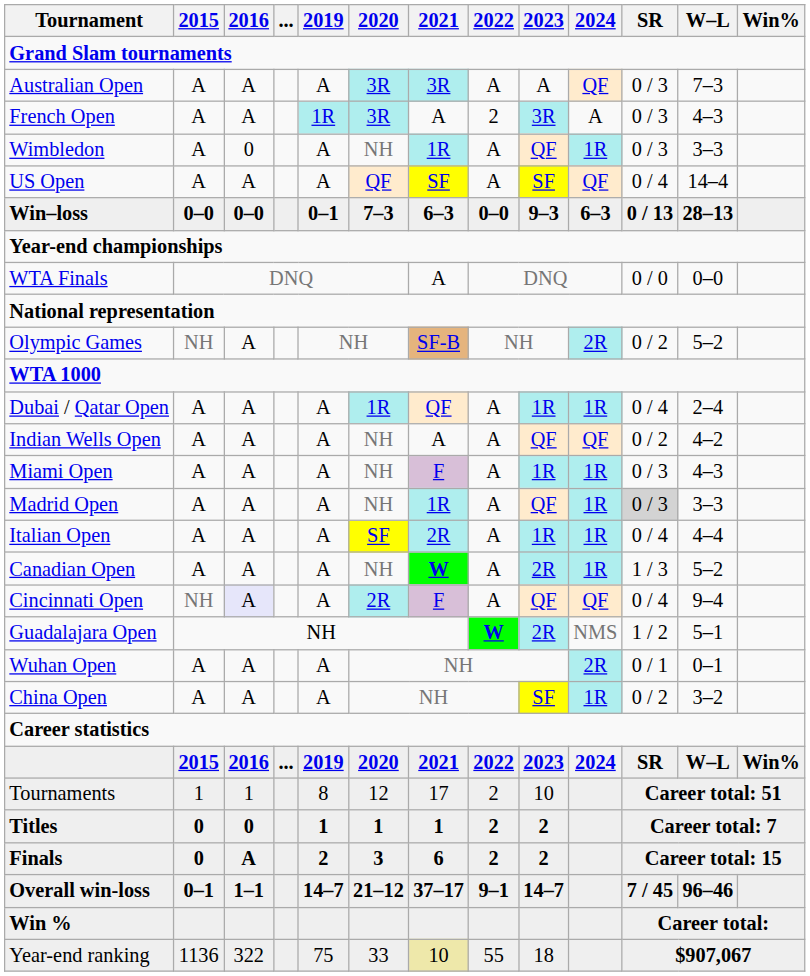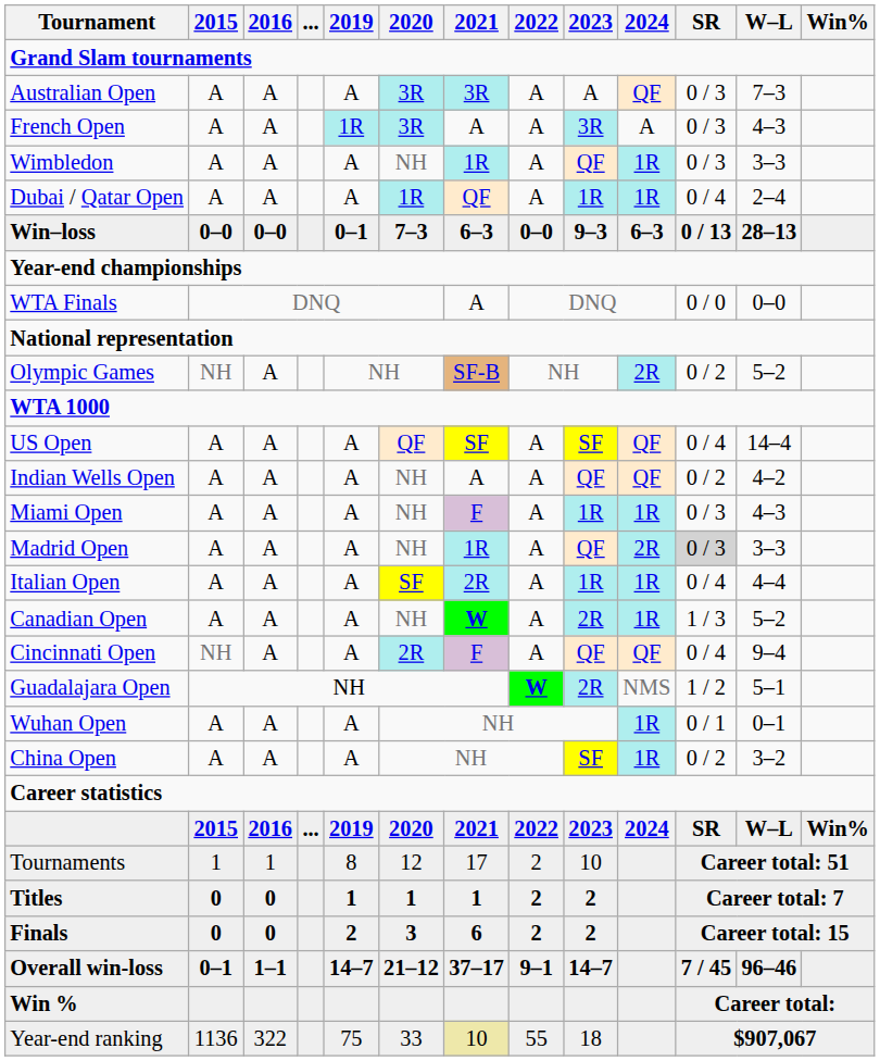French Open | 2022: 2 -> A
Wimbledon | 2016: 0 -> A
rows swapped: US Open <-> Dubai / Qatar Open
Madrid Open | 2024: 1R -> 2R
Cincinnati Open | 2016: lavender background -> no background
Wuhan Open | 2024: 2R -> 1R
Finals | 2016: A -> 0
